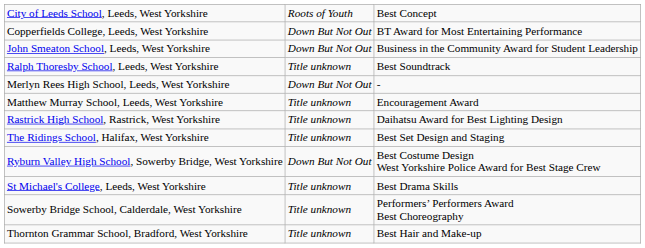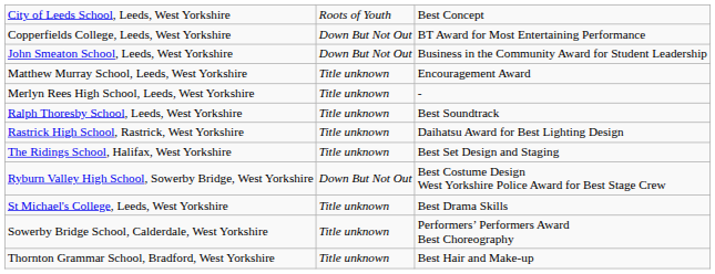rows swapped: Matthew Murray School, Leeds, West Yorkshire <-> Ralph Thoresby School, Leeds, West Yorkshire
Merlyn Rees High School, Leeds, West Yorkshire | column 2: Down But Not Out -> Title unknown
